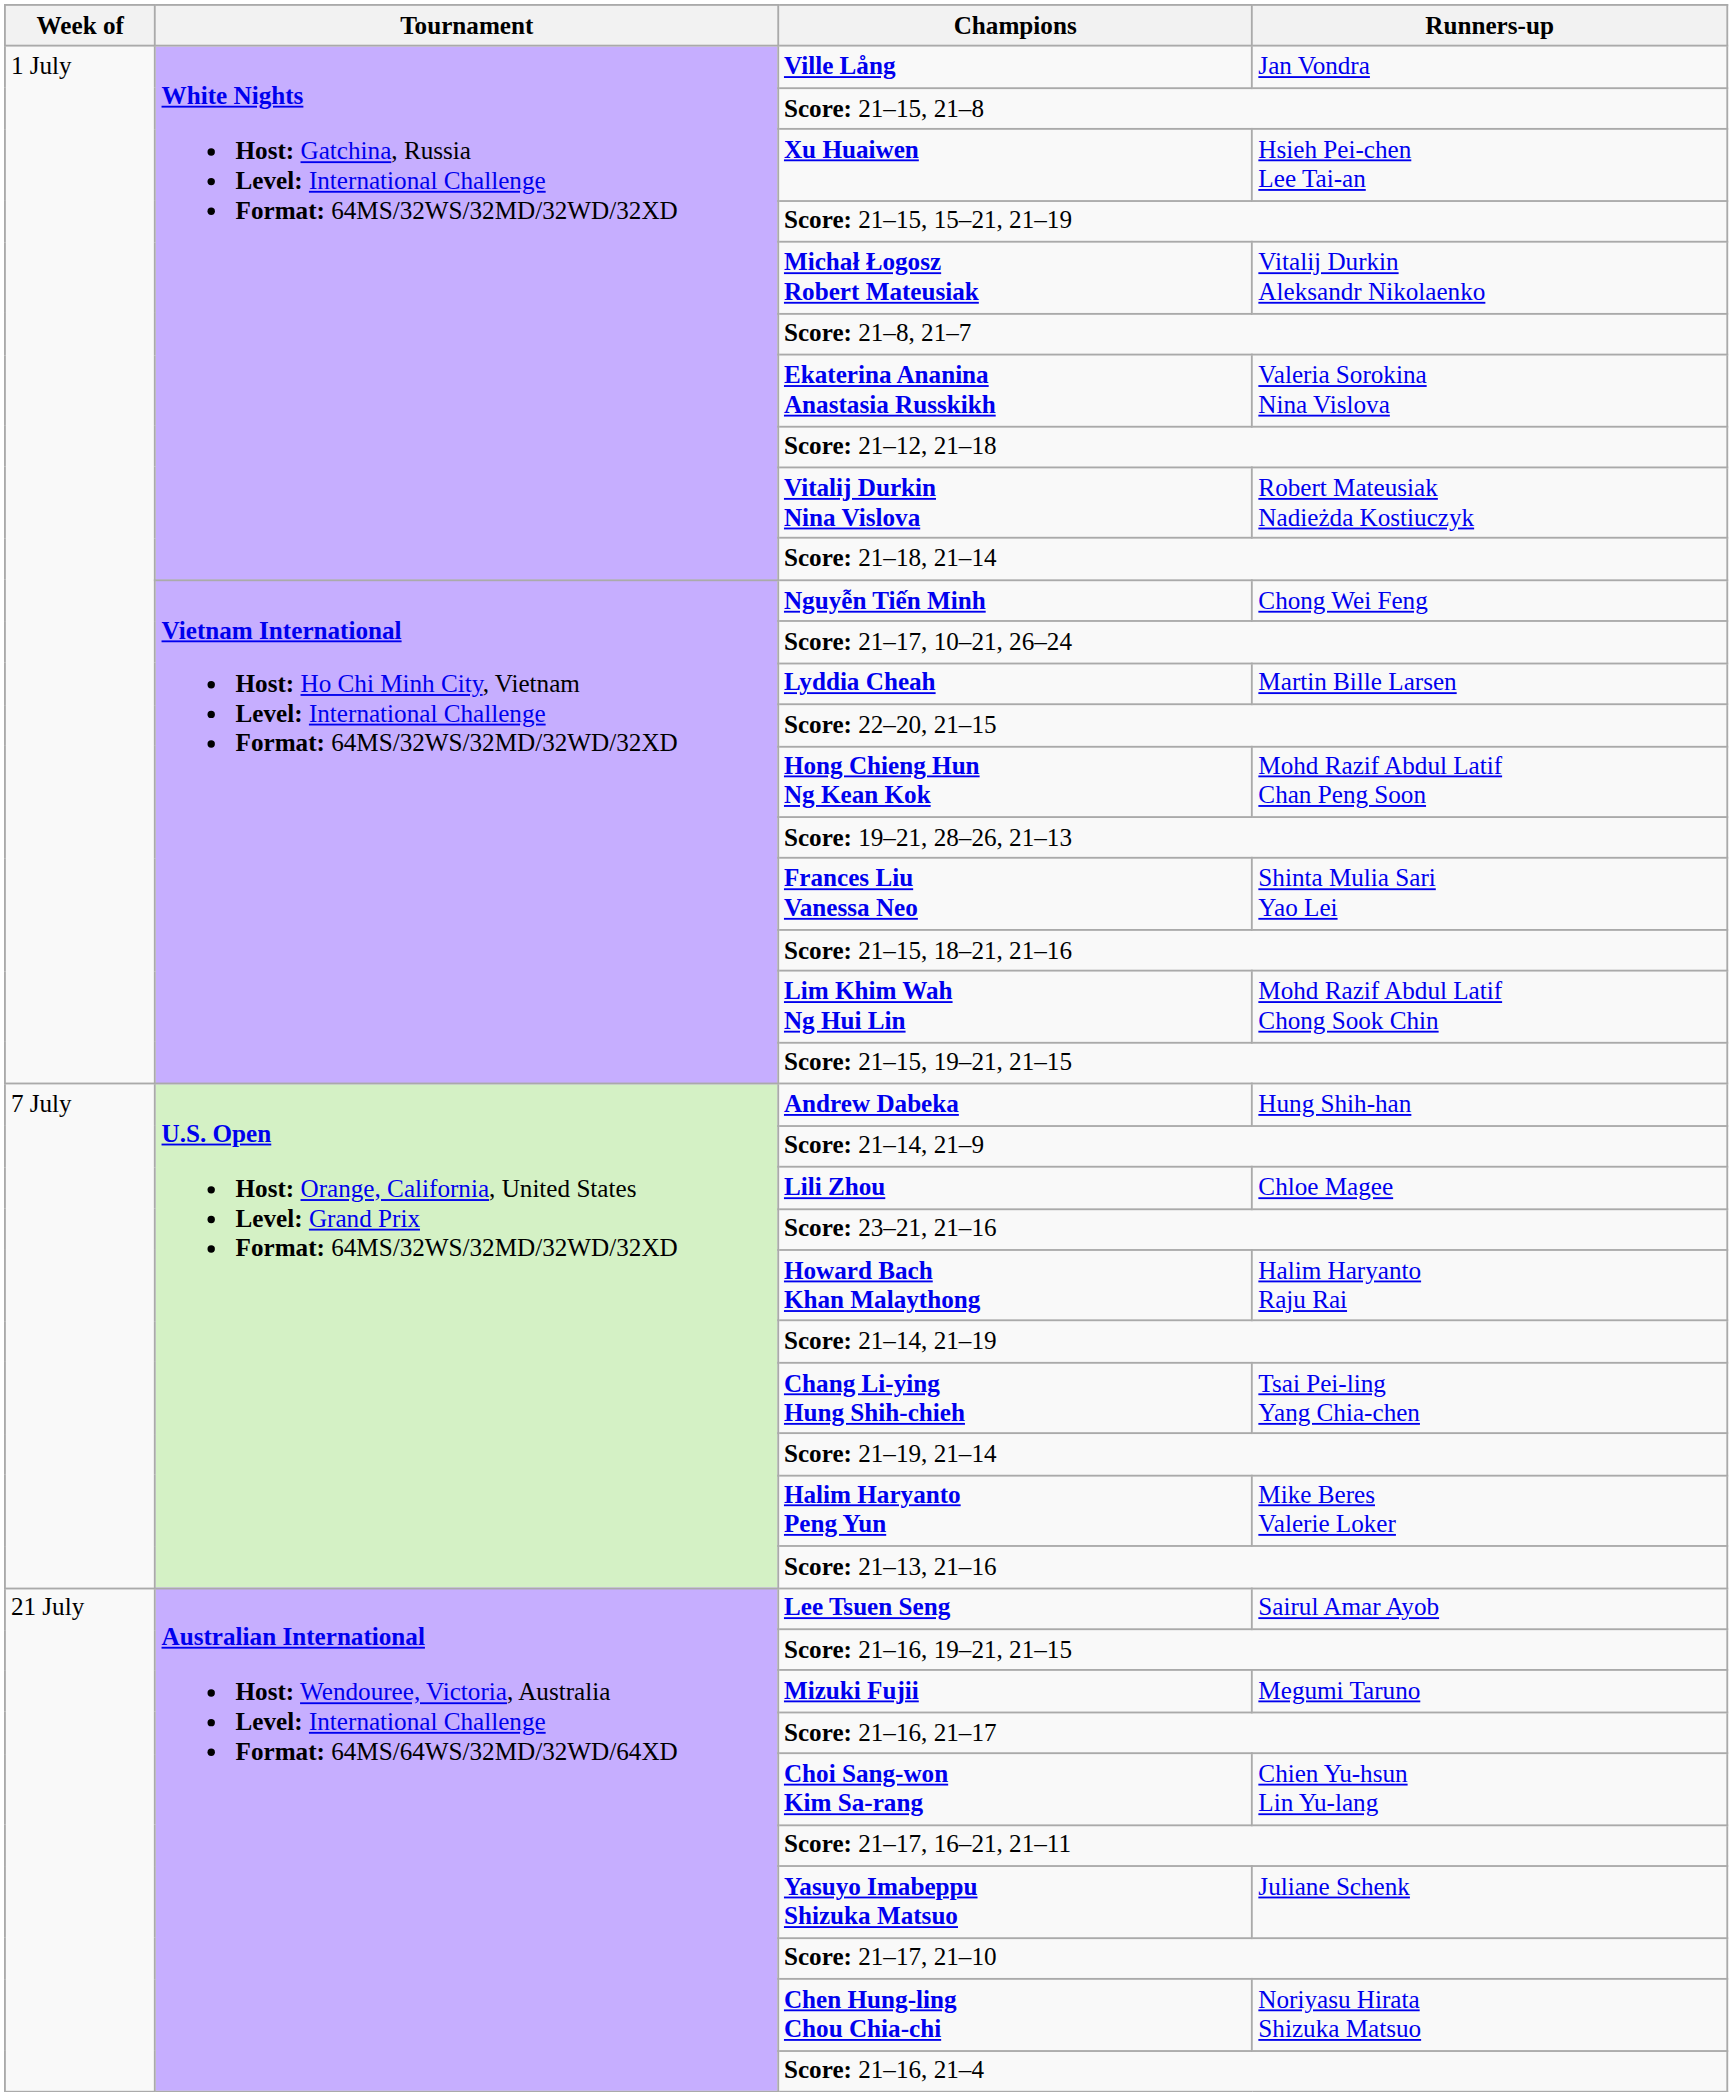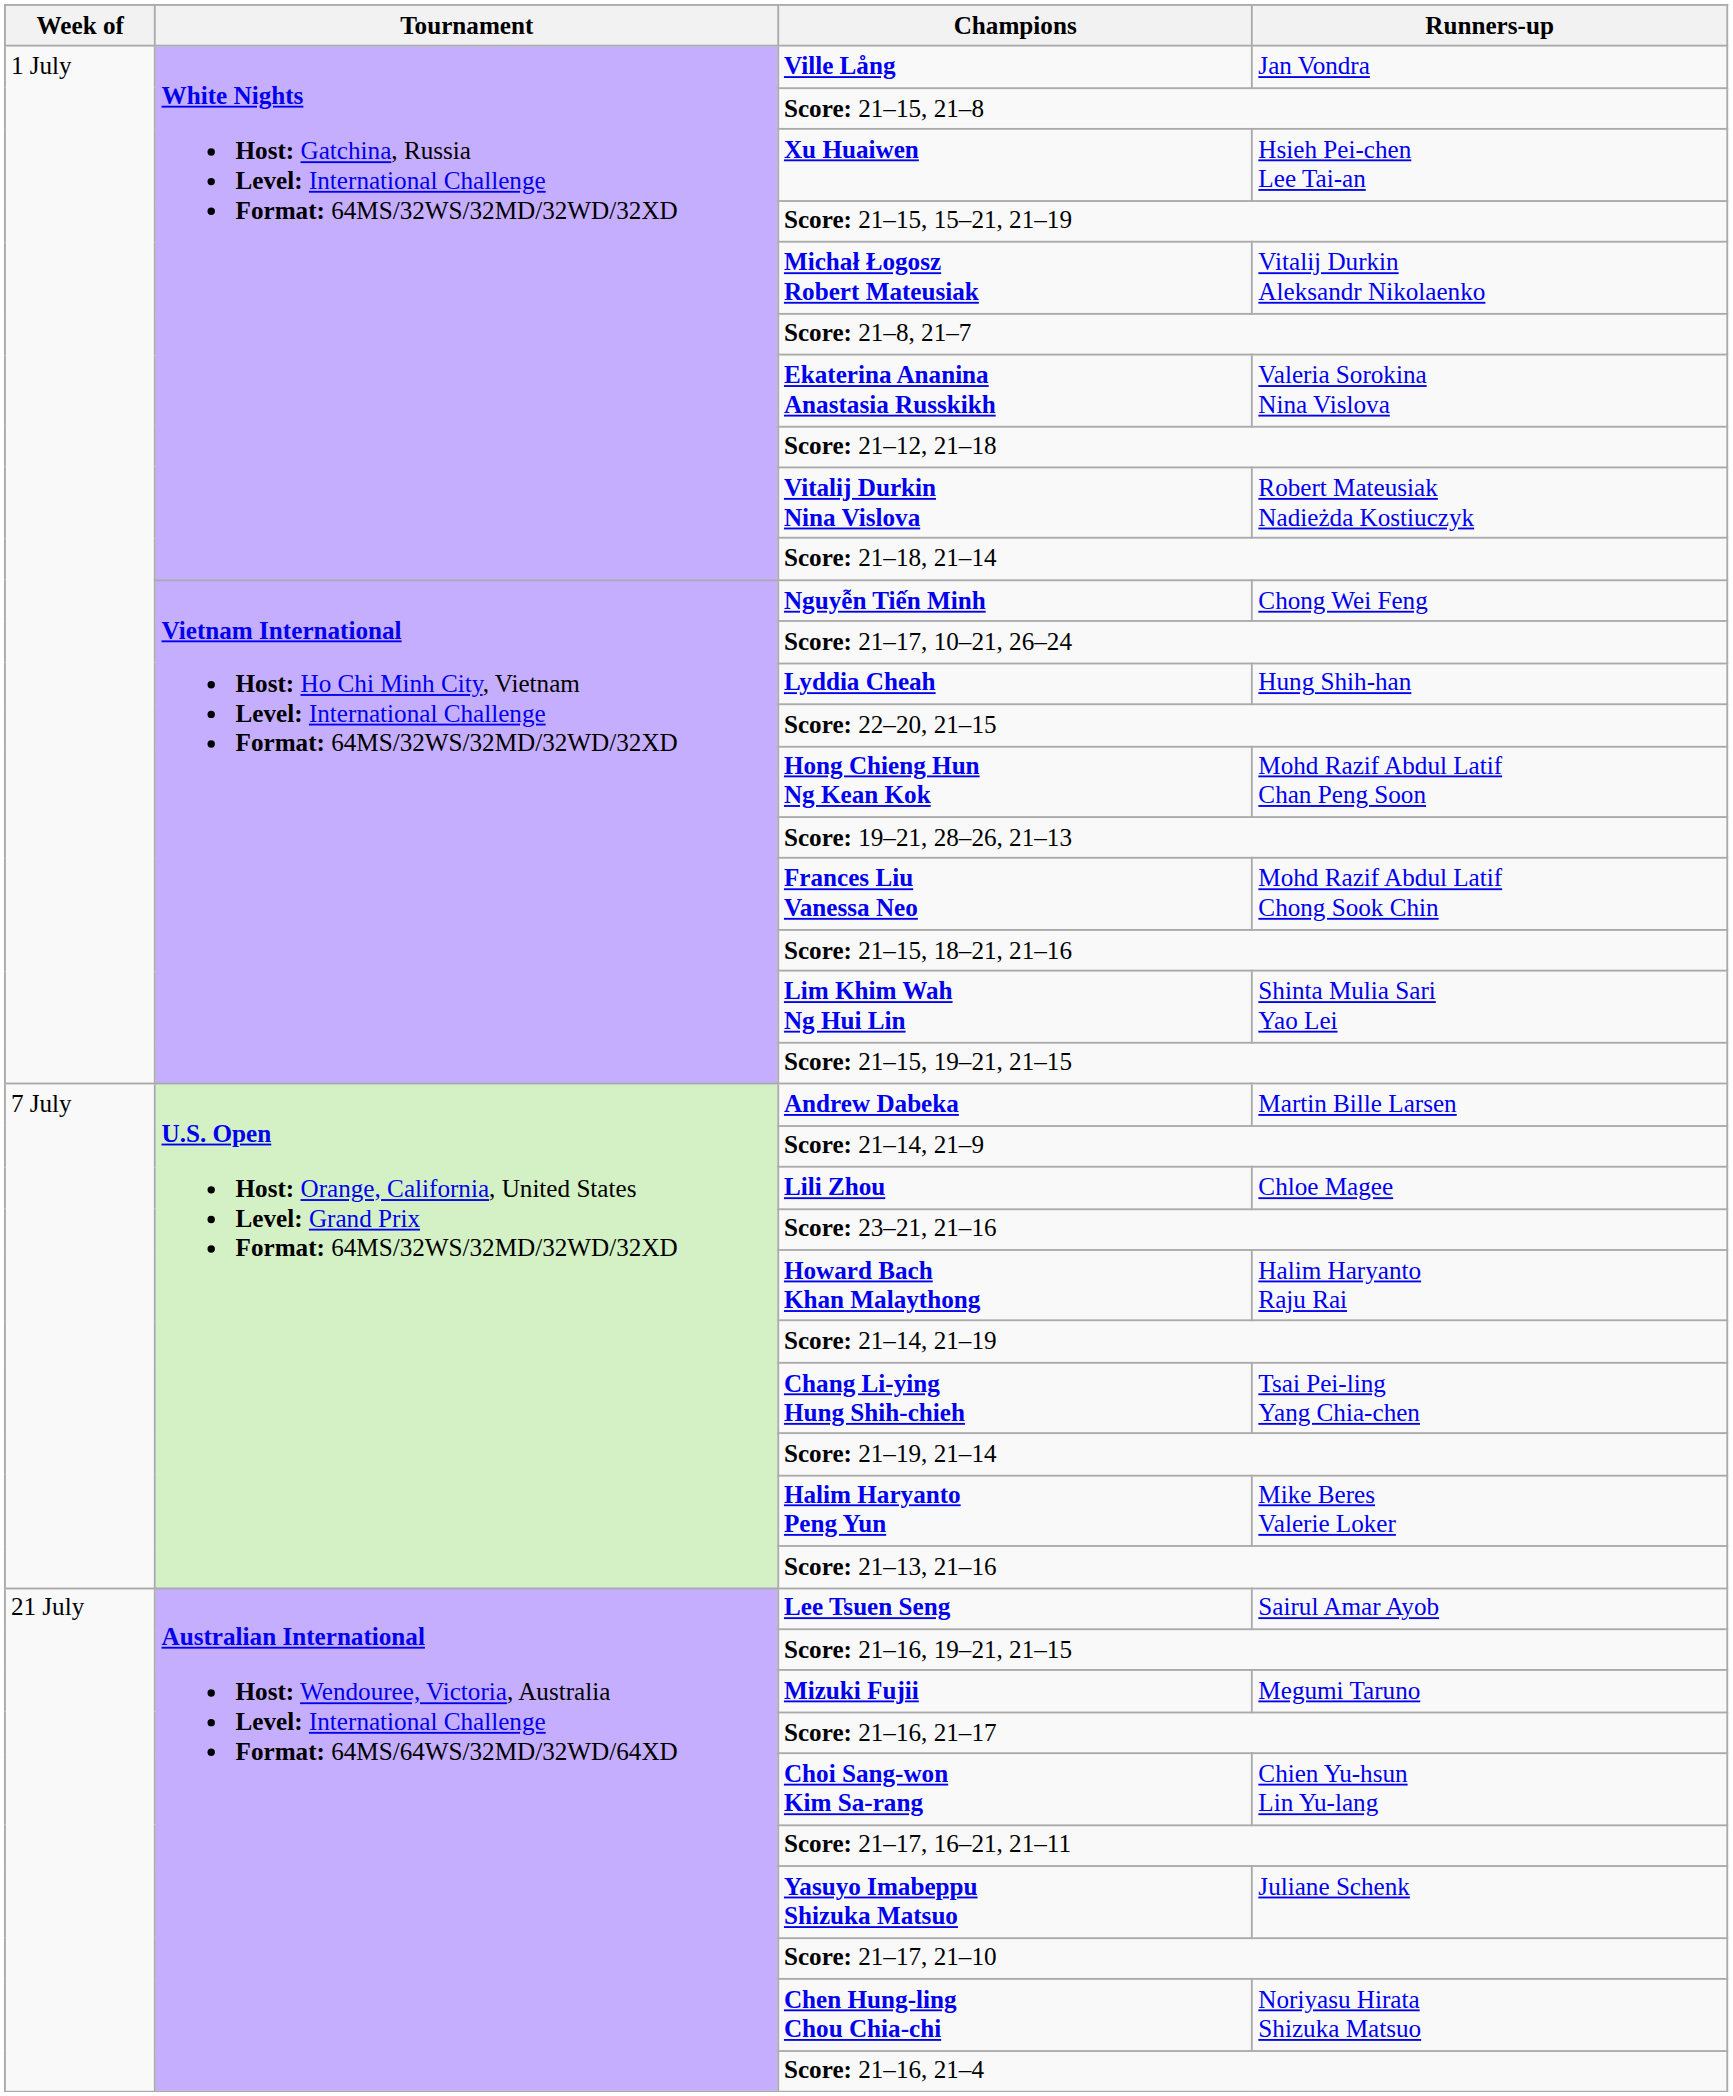Lyddia Cheah | Runners-up: Martin Bille Larsen -> Hung Shih-han
Frances Liu Vanessa Neo | Runners-up: Shinta Mulia Sari Yao Lei -> Mohd Razif Abdul Latif Chong Sook Chin
Lim Khim Wah Ng Hui Lin | Runners-up: Mohd Razif Abdul Latif Chong Sook Chin -> Shinta Mulia Sari Yao Lei
Andrew Dabeka | Runners-up: Hung Shih-han -> Martin Bille Larsen
